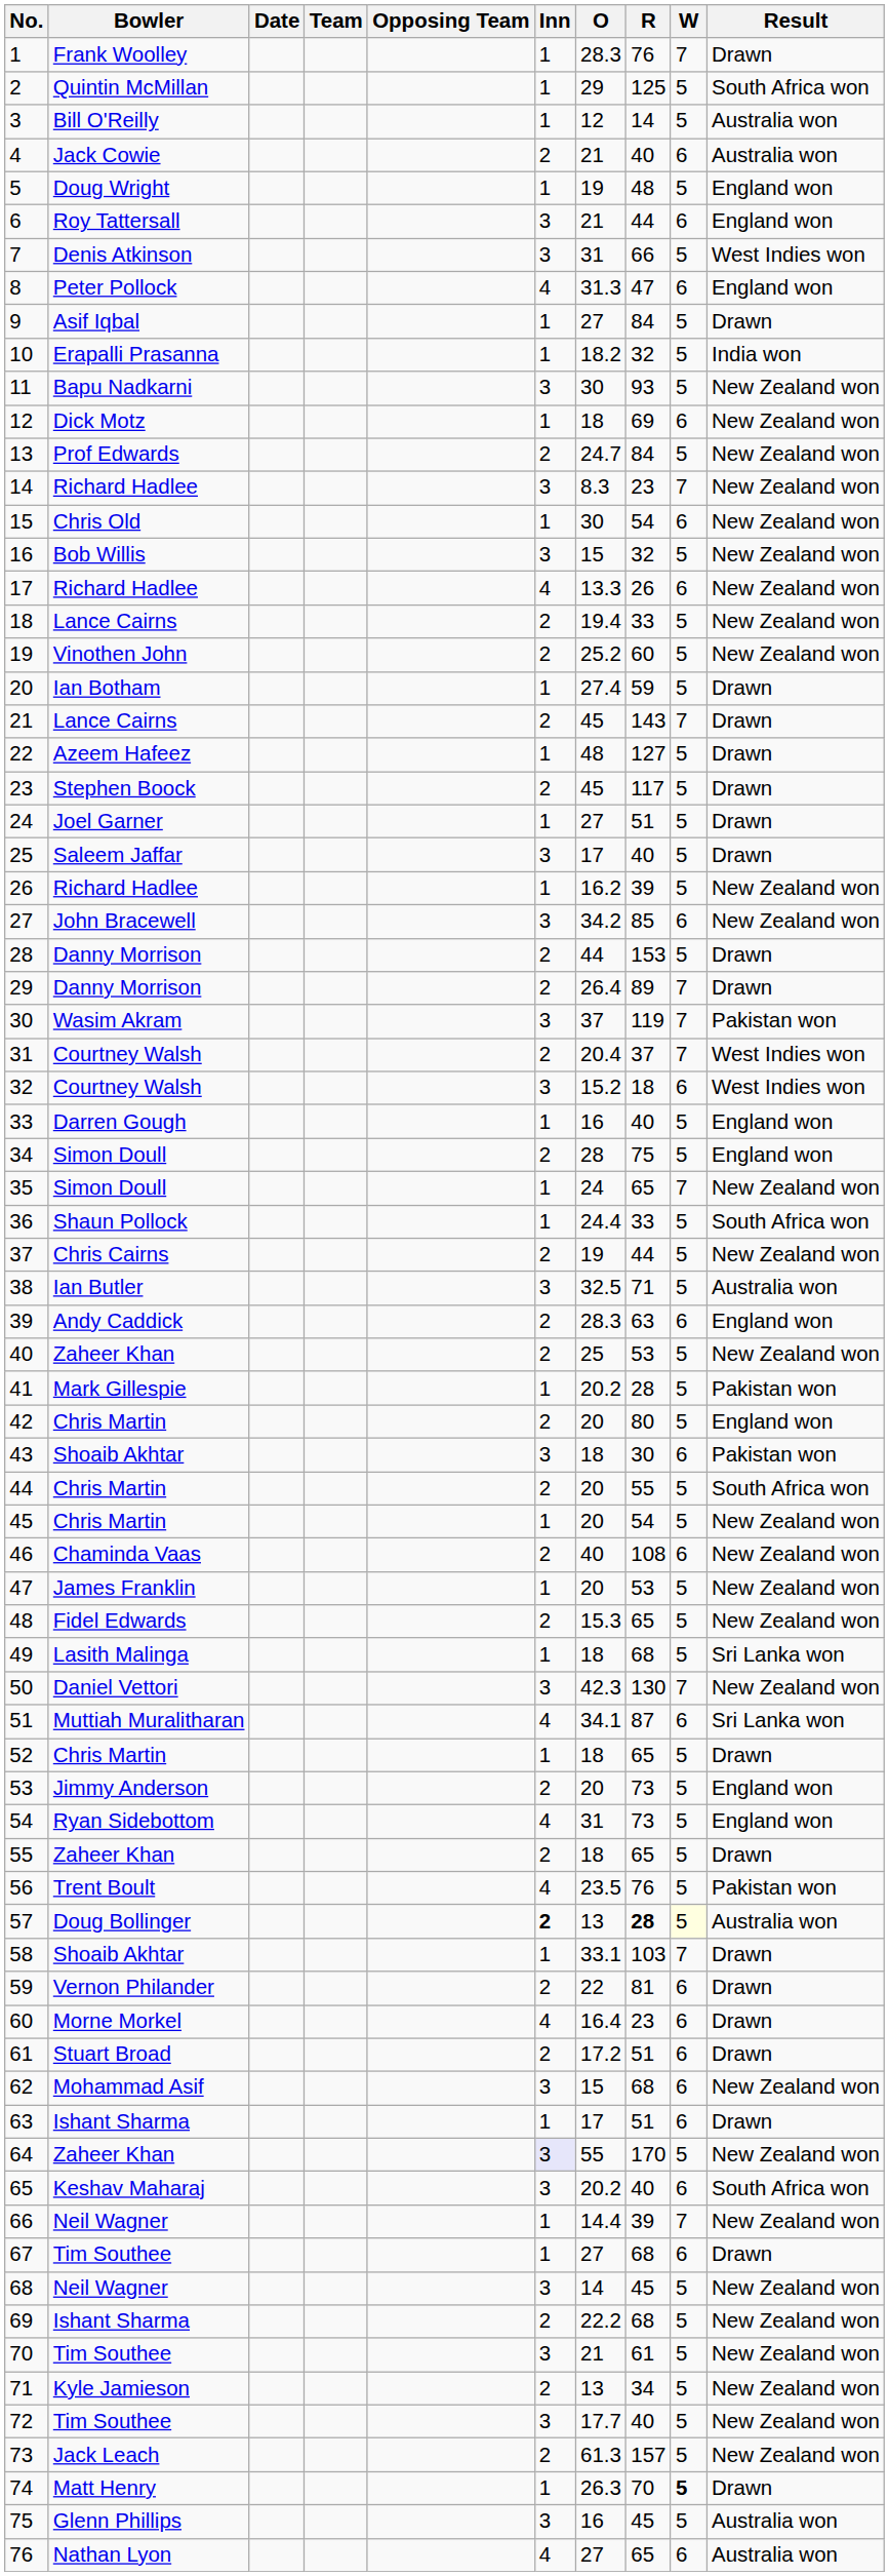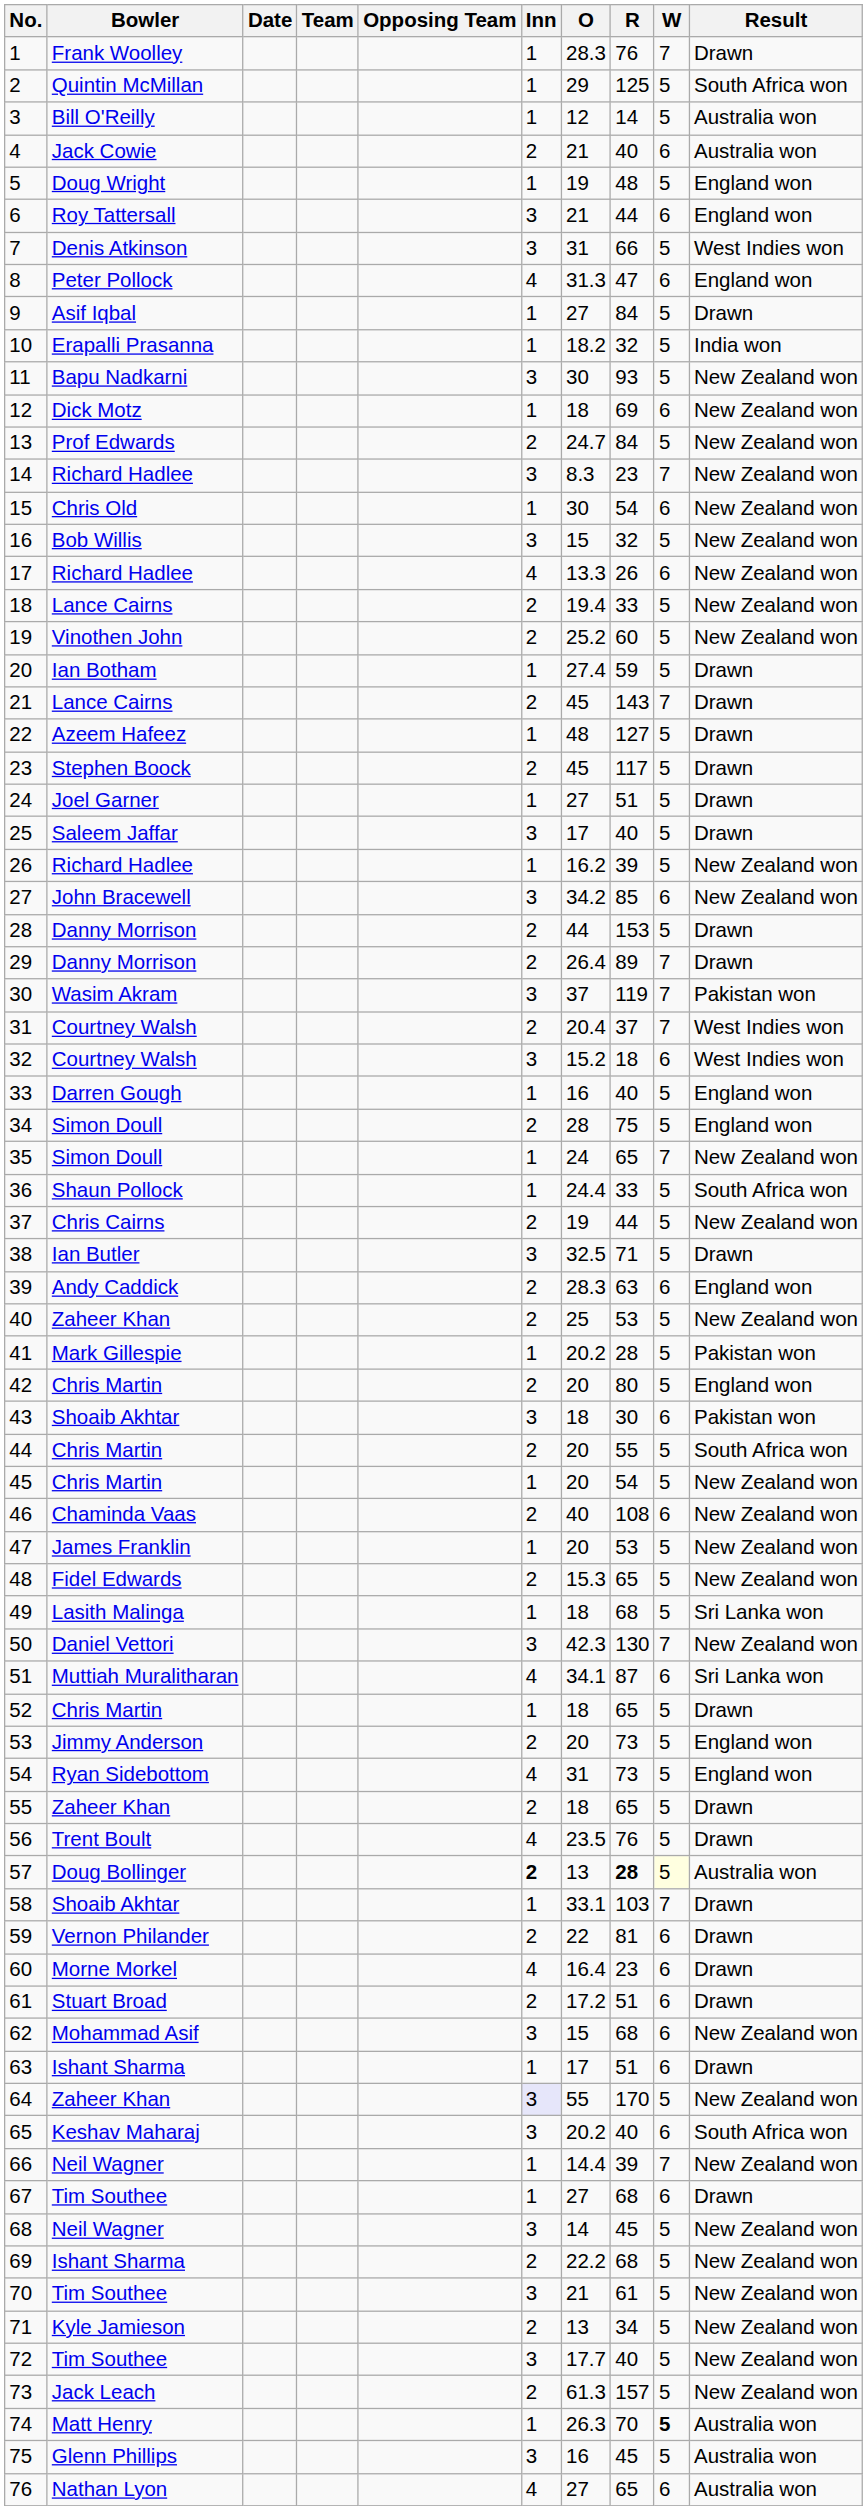38 | Result: Australia won -> Drawn
56 | Result: Pakistan won -> Drawn
74 | Result: Drawn -> Australia won
